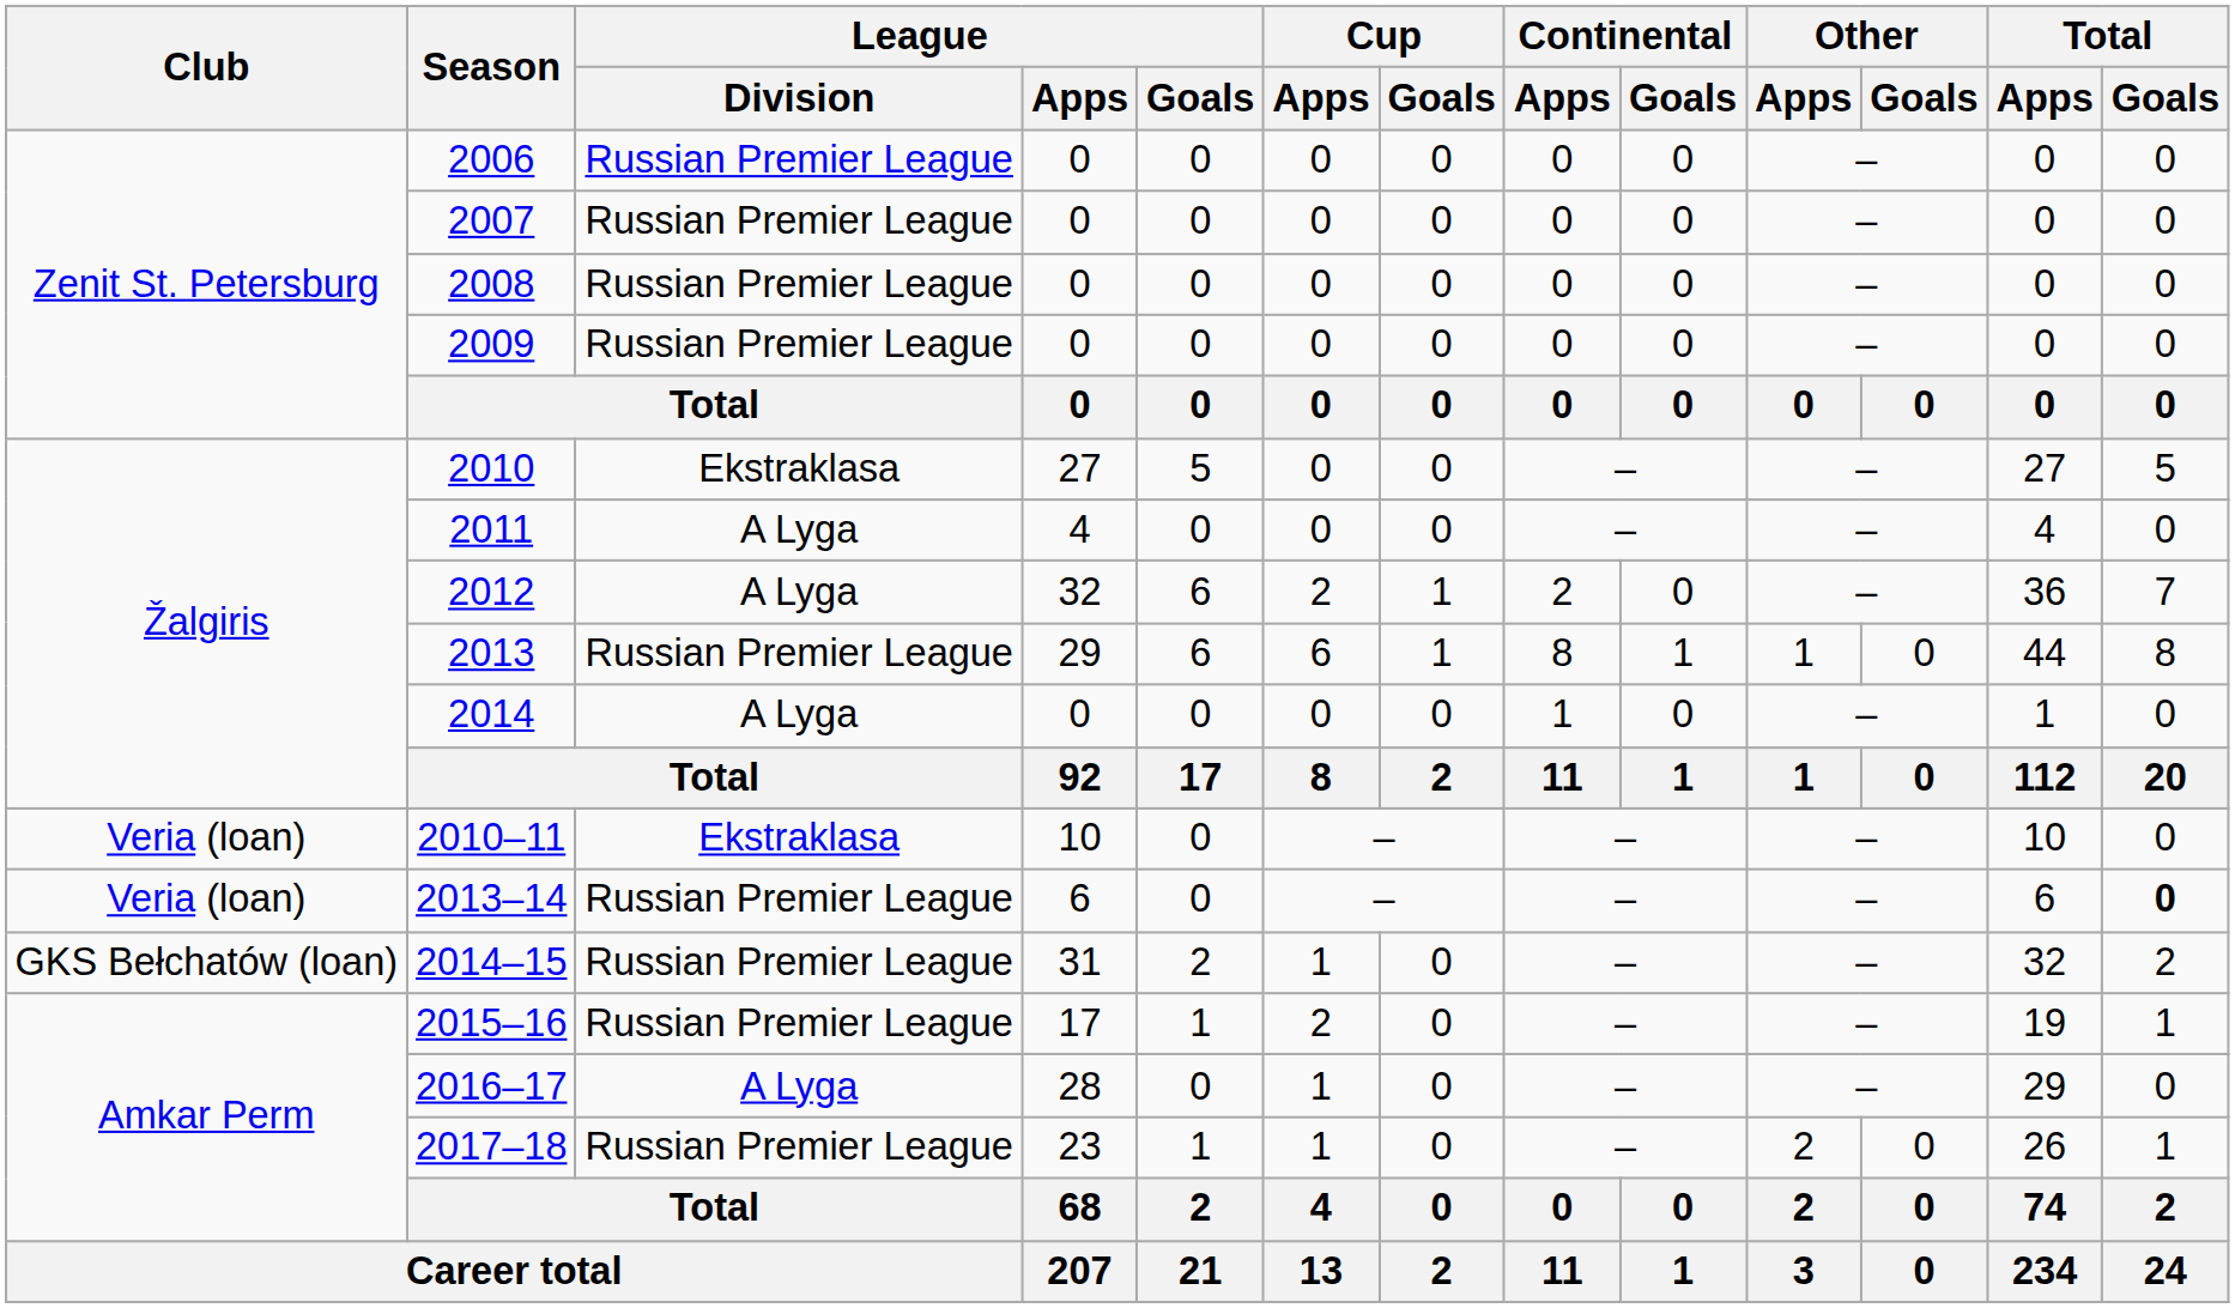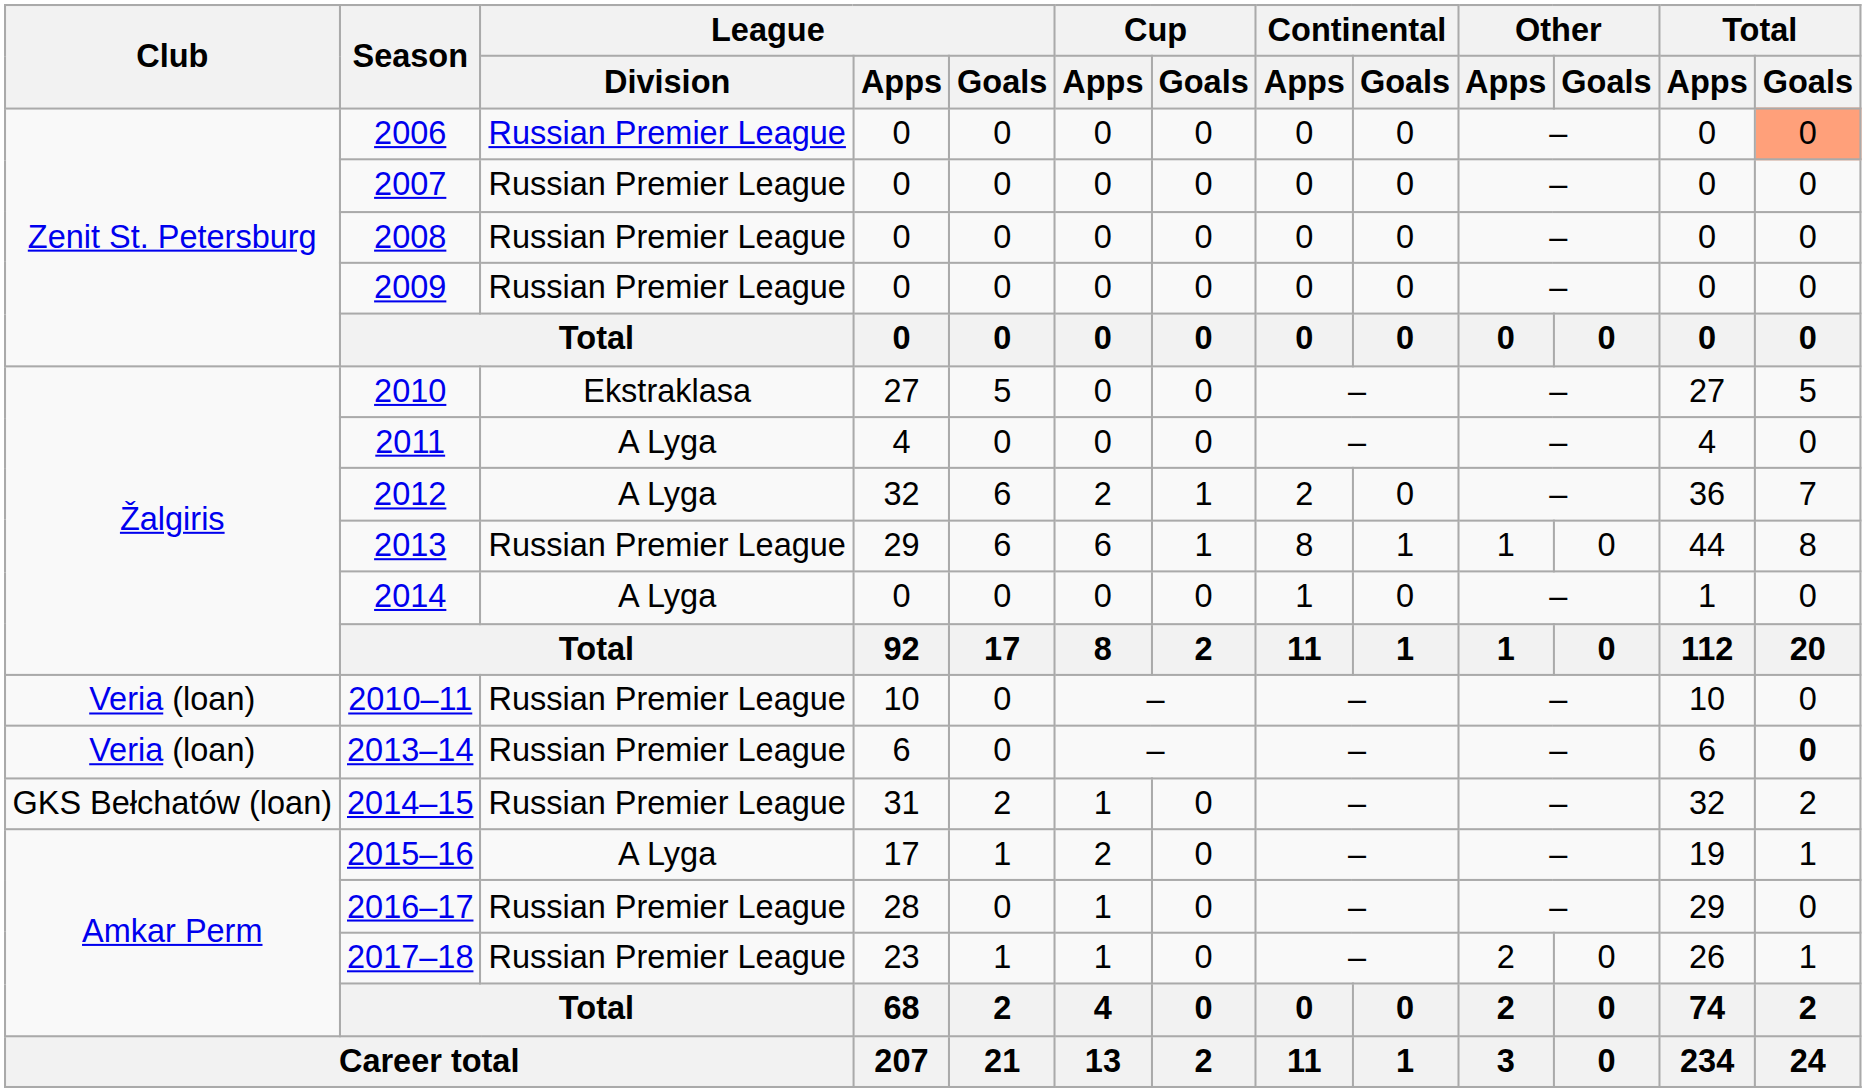2006 | Total / Goals: no background -> lightsalmon background
2010–11 | League / Division: Ekstraklasa -> Russian Premier League
2015–16 | League / Division: Russian Premier League -> A Lyga
2016–17 | League / Division: A Lyga -> Russian Premier League
